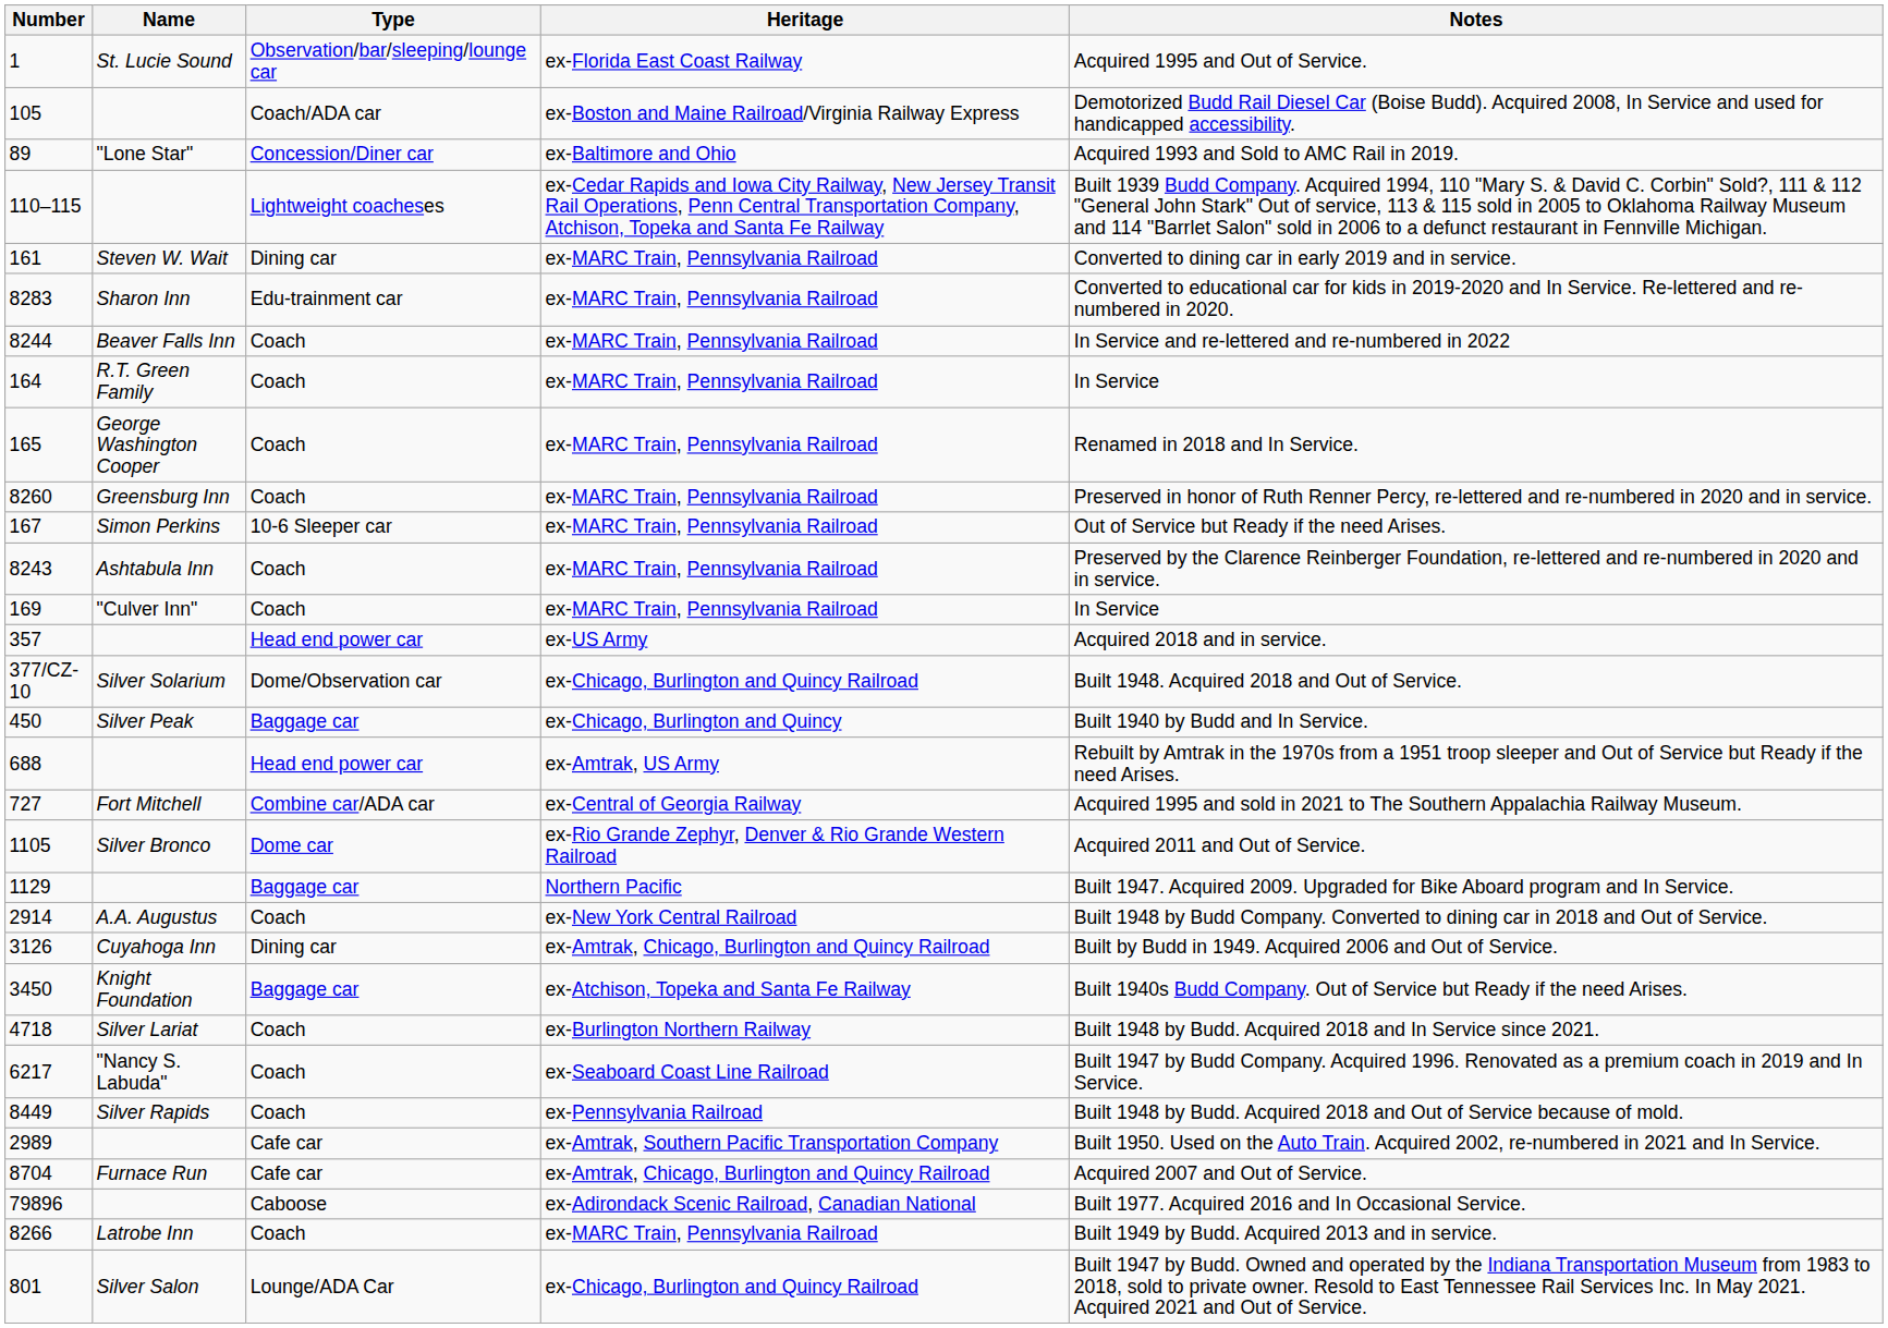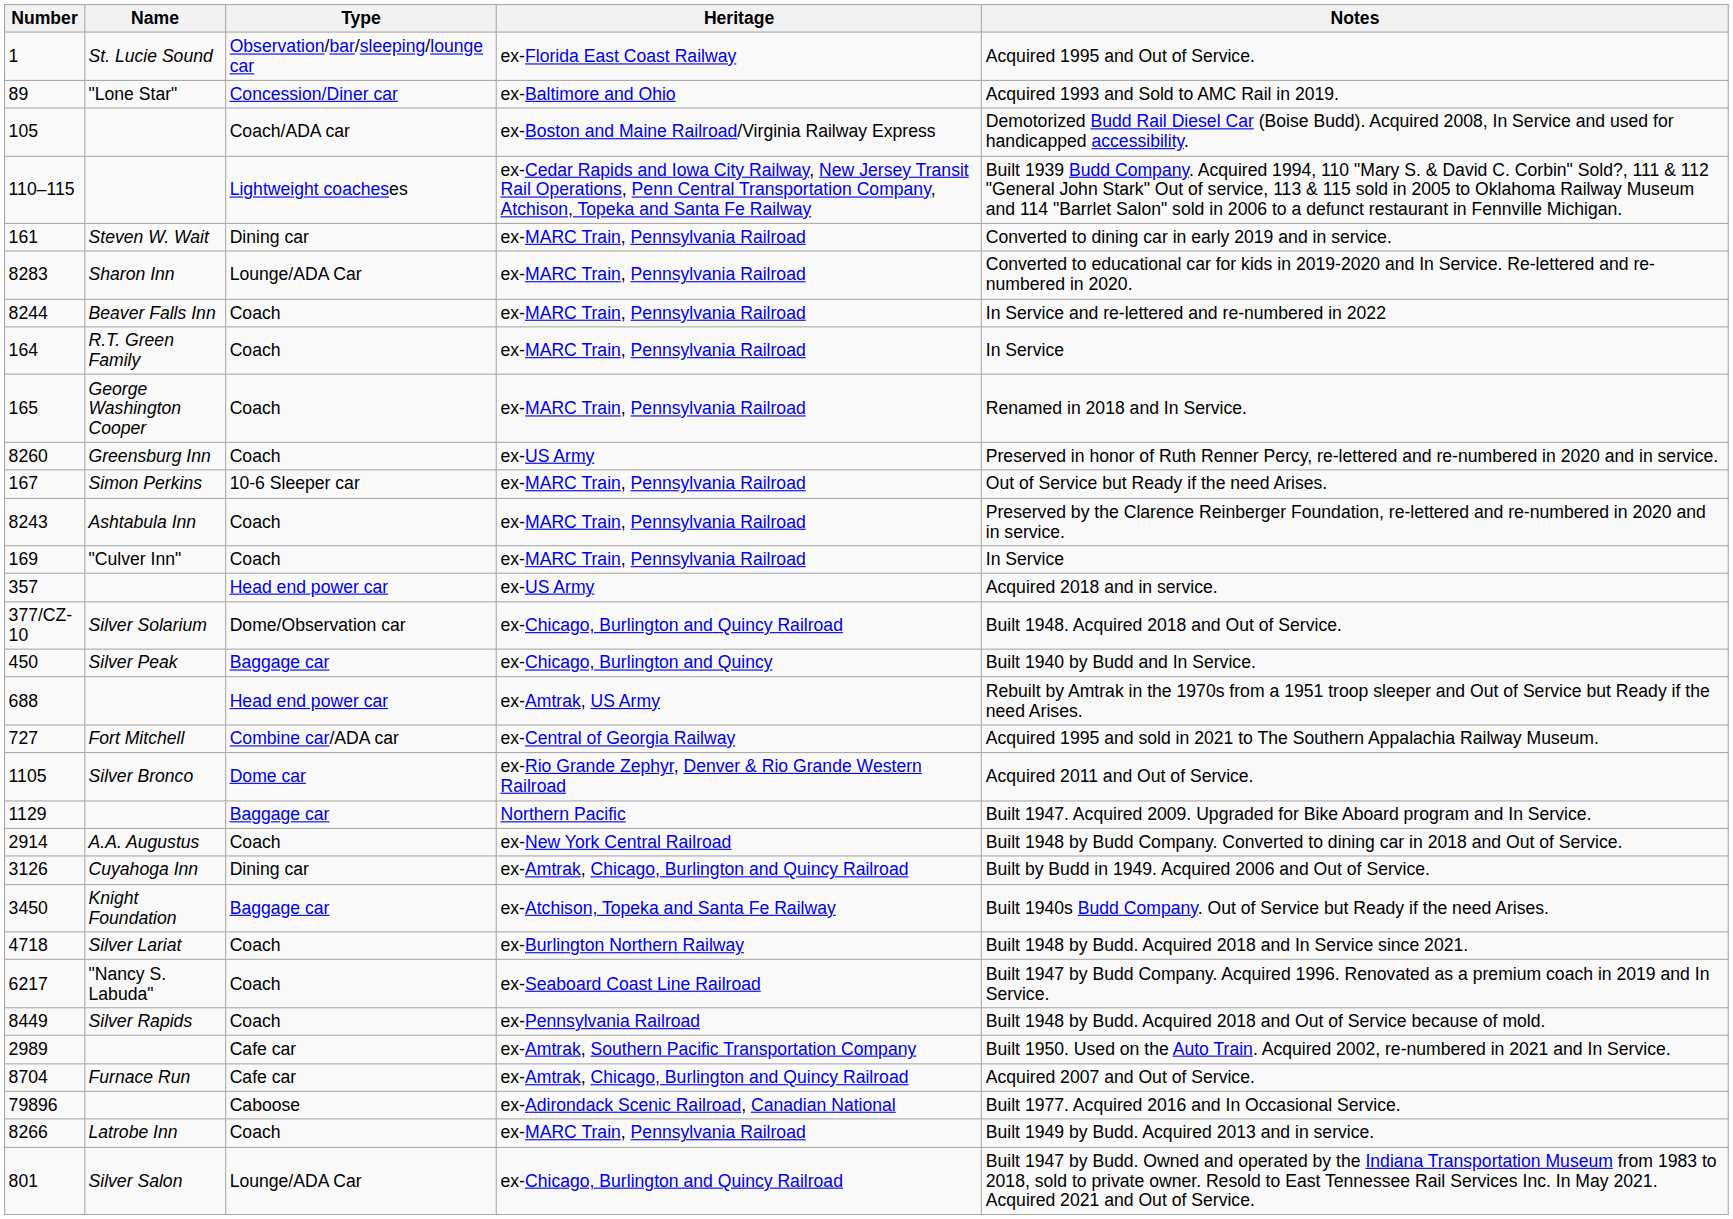rows swapped: 89 <-> 105
8283 | Type: Edu-trainment car -> Lounge/ADA Car
8260 | Heritage: ex-MARC Train, Pennsylvania Railroad -> ex-US Army
